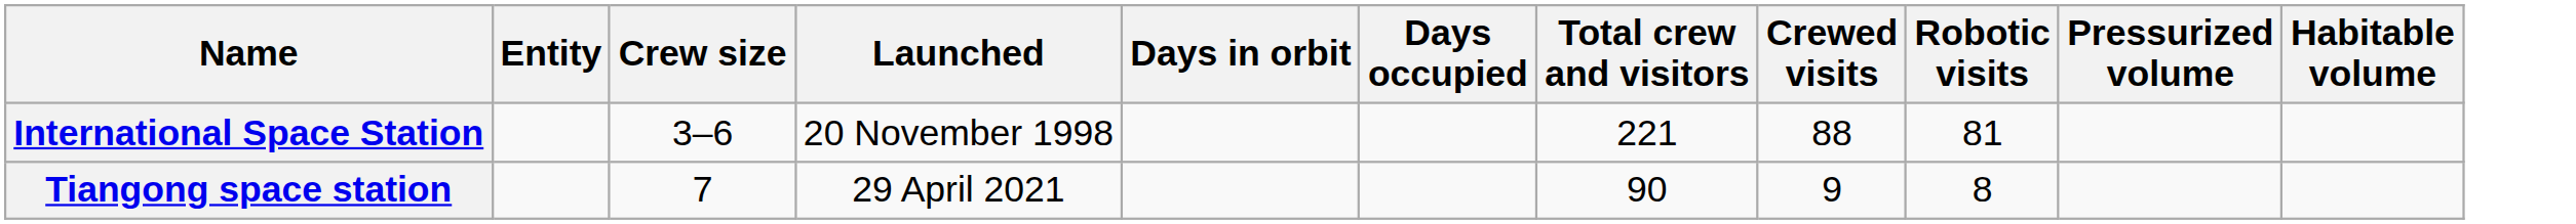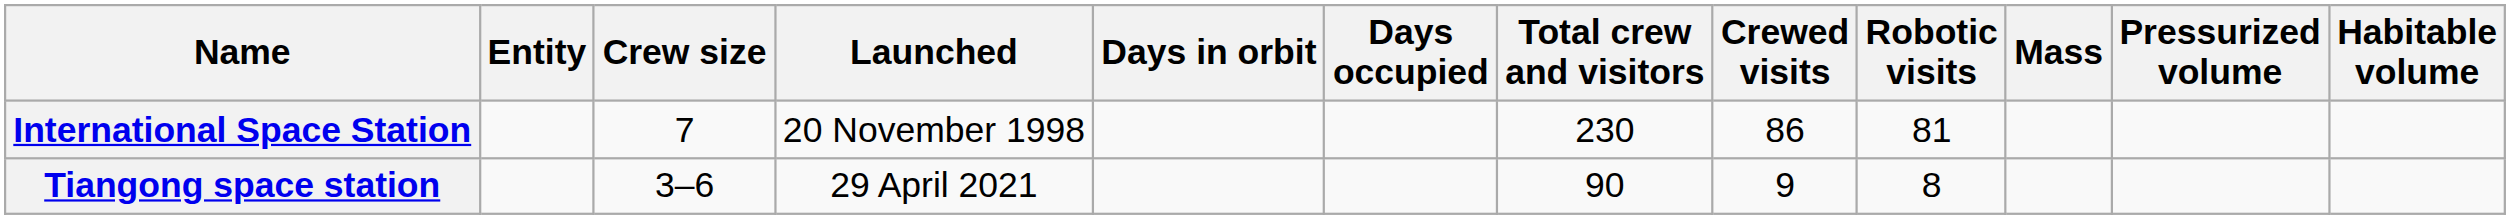+ column: Mass
International Space Station | Crew size: 3–6 -> 7
International Space Station | Total crew and visitors: 221 -> 230
International Space Station | Crewed visits: 88 -> 86
Tiangong space station | Crew size: 7 -> 3–6
